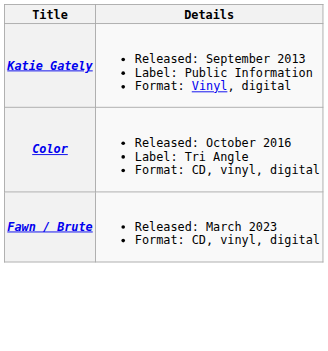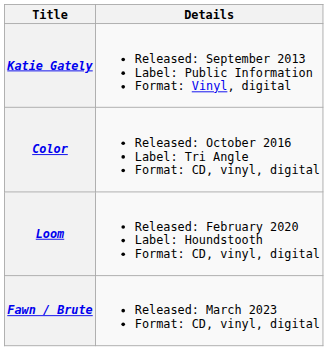+ row: Loom | Released: February 2020 Label: Houndstooth Format: CD, vinyl, digital
